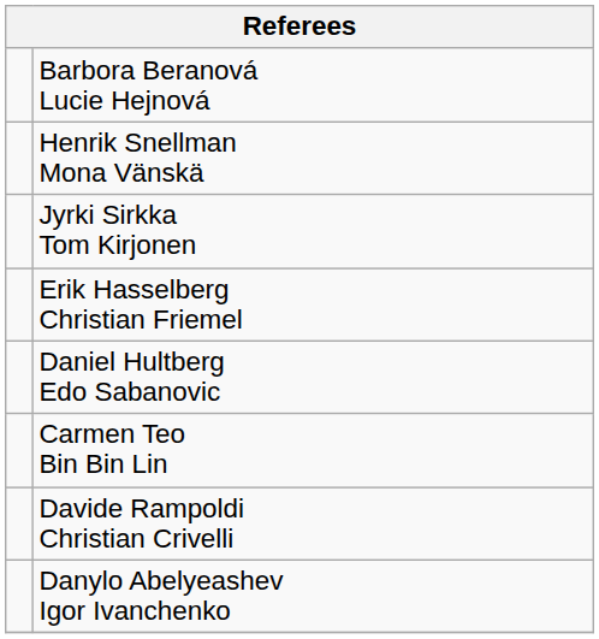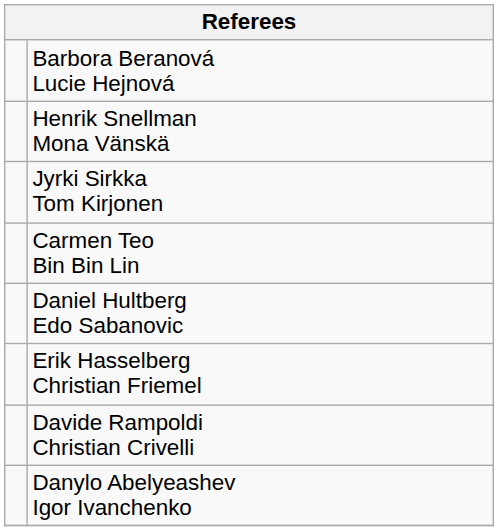rows swapped: Carmen Teo Bin Bin Lin <-> Erik Hasselberg Christian Friemel
